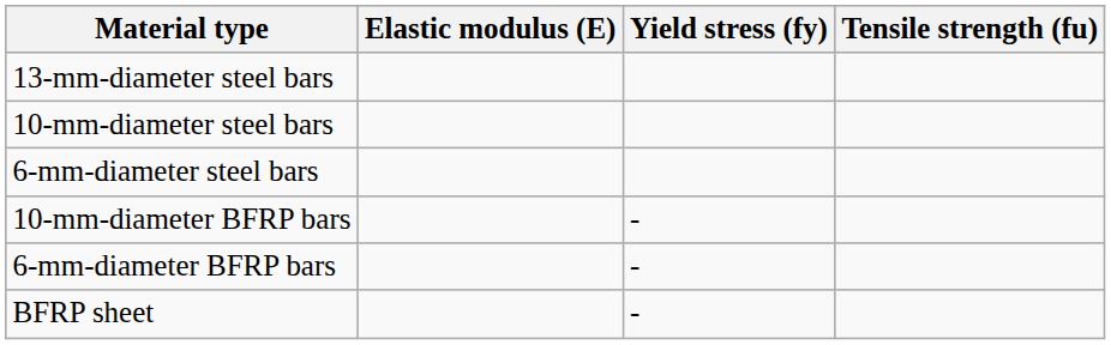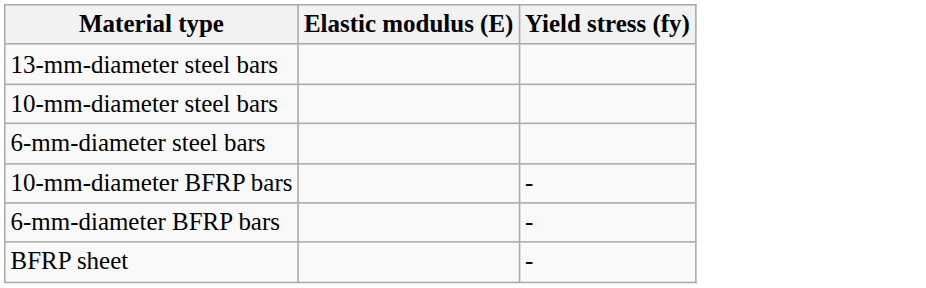- column: Tensile strength (fu)
